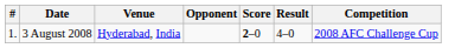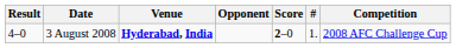columns swapped: # <-> Result
3 August 2008 | Venue: normal -> bold
